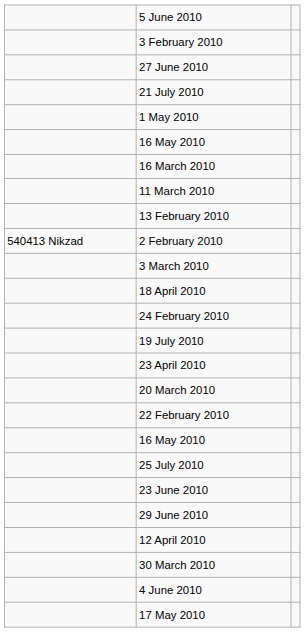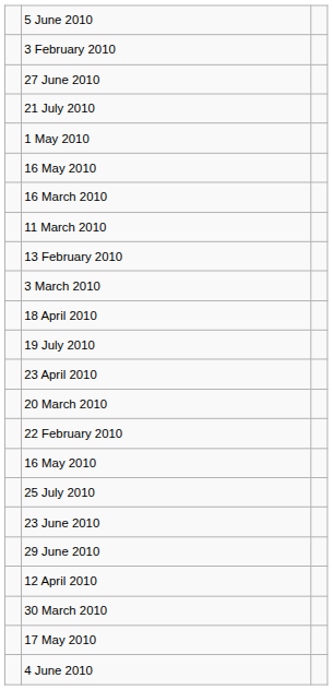- row: 540413 Nikzad | 2 February 2010
- row: 24 February 2010
rows swapped: 4 June 2010 <-> 17 May 2010
